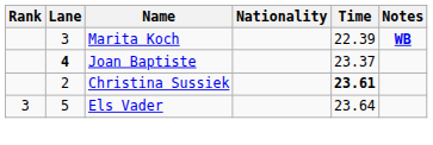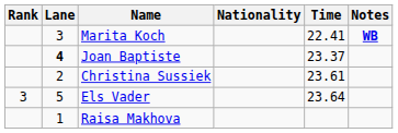Marita Koch | Time: 22.39 -> 22.41
Christina Sussiek | Time: bold -> normal
+ row: 1 | Raisa Makhova
